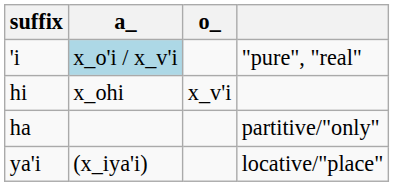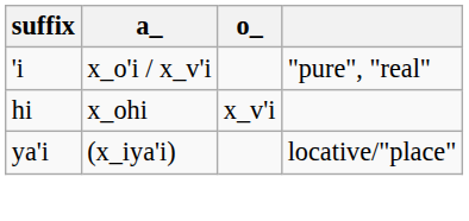'i | a_: lightblue background -> no background
- row: ha | partitive/"only"
